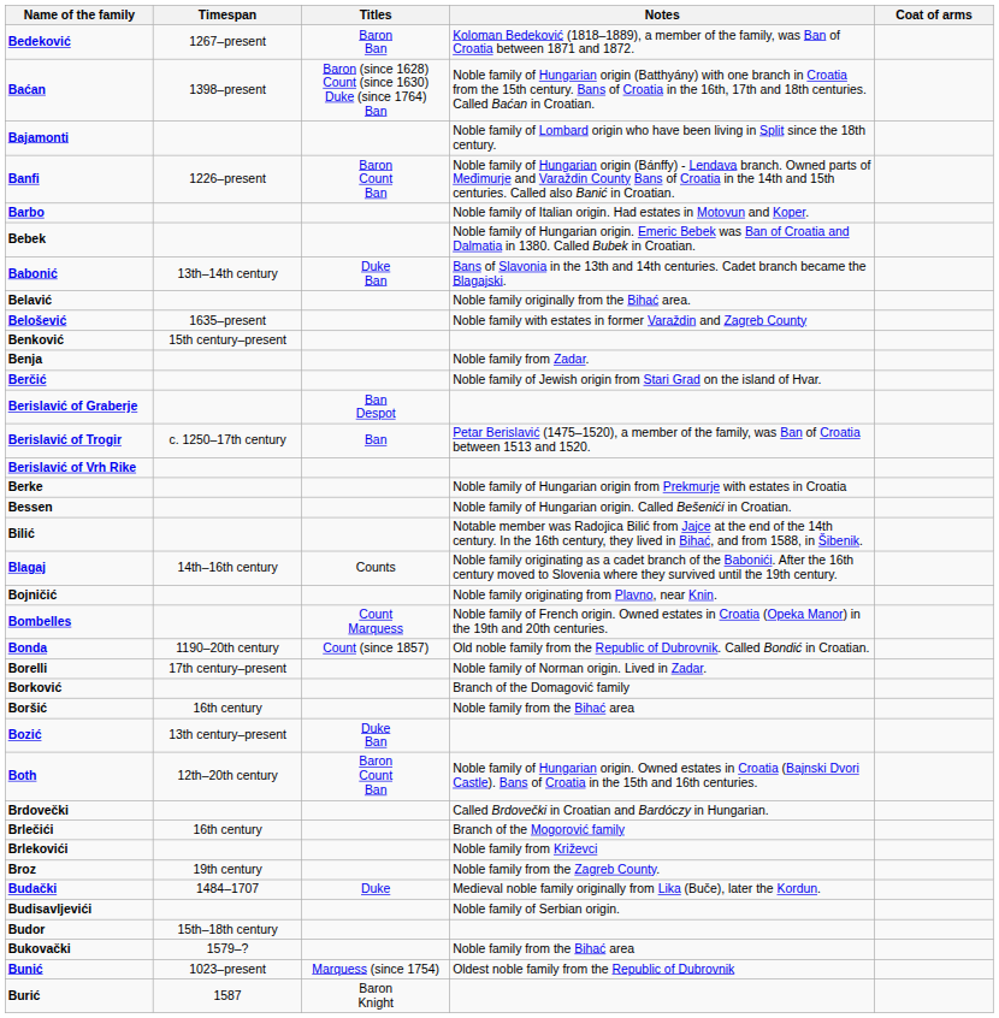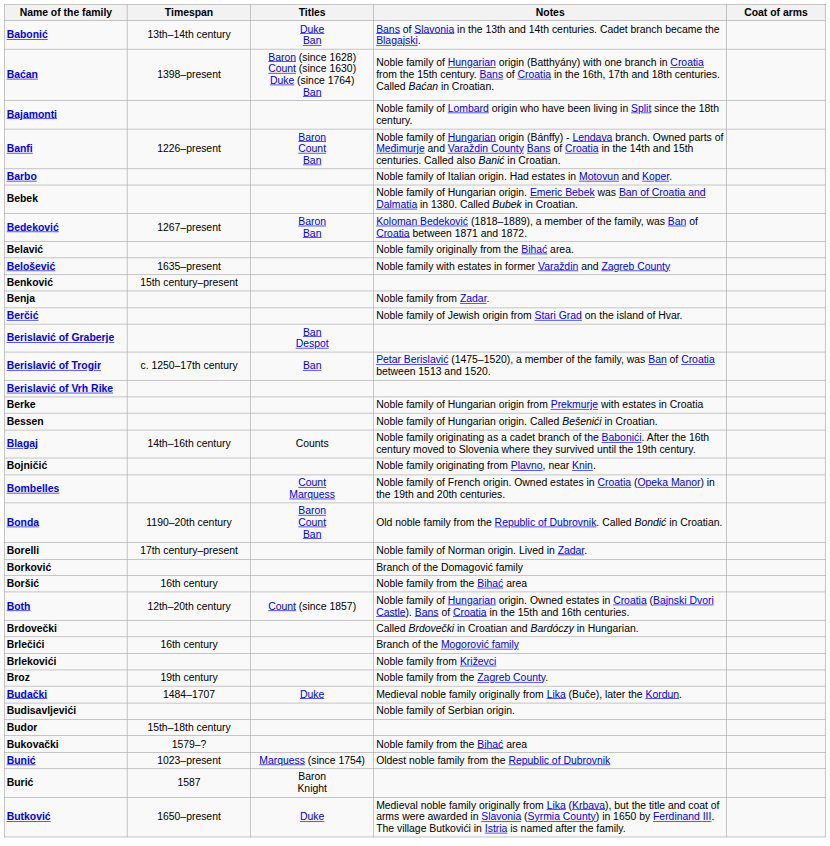rows swapped: Babonić <-> Bedeković
- row: Bilić | Notable member was Radojica Bilić from Jajce at the end of the 14th century. In the 16th century, they lived in Bihać, and from 1588, in Šibenik.
Bonda | Titles: Count (since 1857) -> Baron Count Ban
- row: Bozić | 13th century–present | Duke Ban
Both | Titles: Baron Count Ban -> Count (since 1857)
+ row: Butković | 1650–present | Duke | Medieval noble family originally from Lika (Krbava), but the title and coat of arms were awarded in Slavonia (Syrmia County) in 1650 by Ferdinand III. The village Butkovići in Istria is named after the family.
